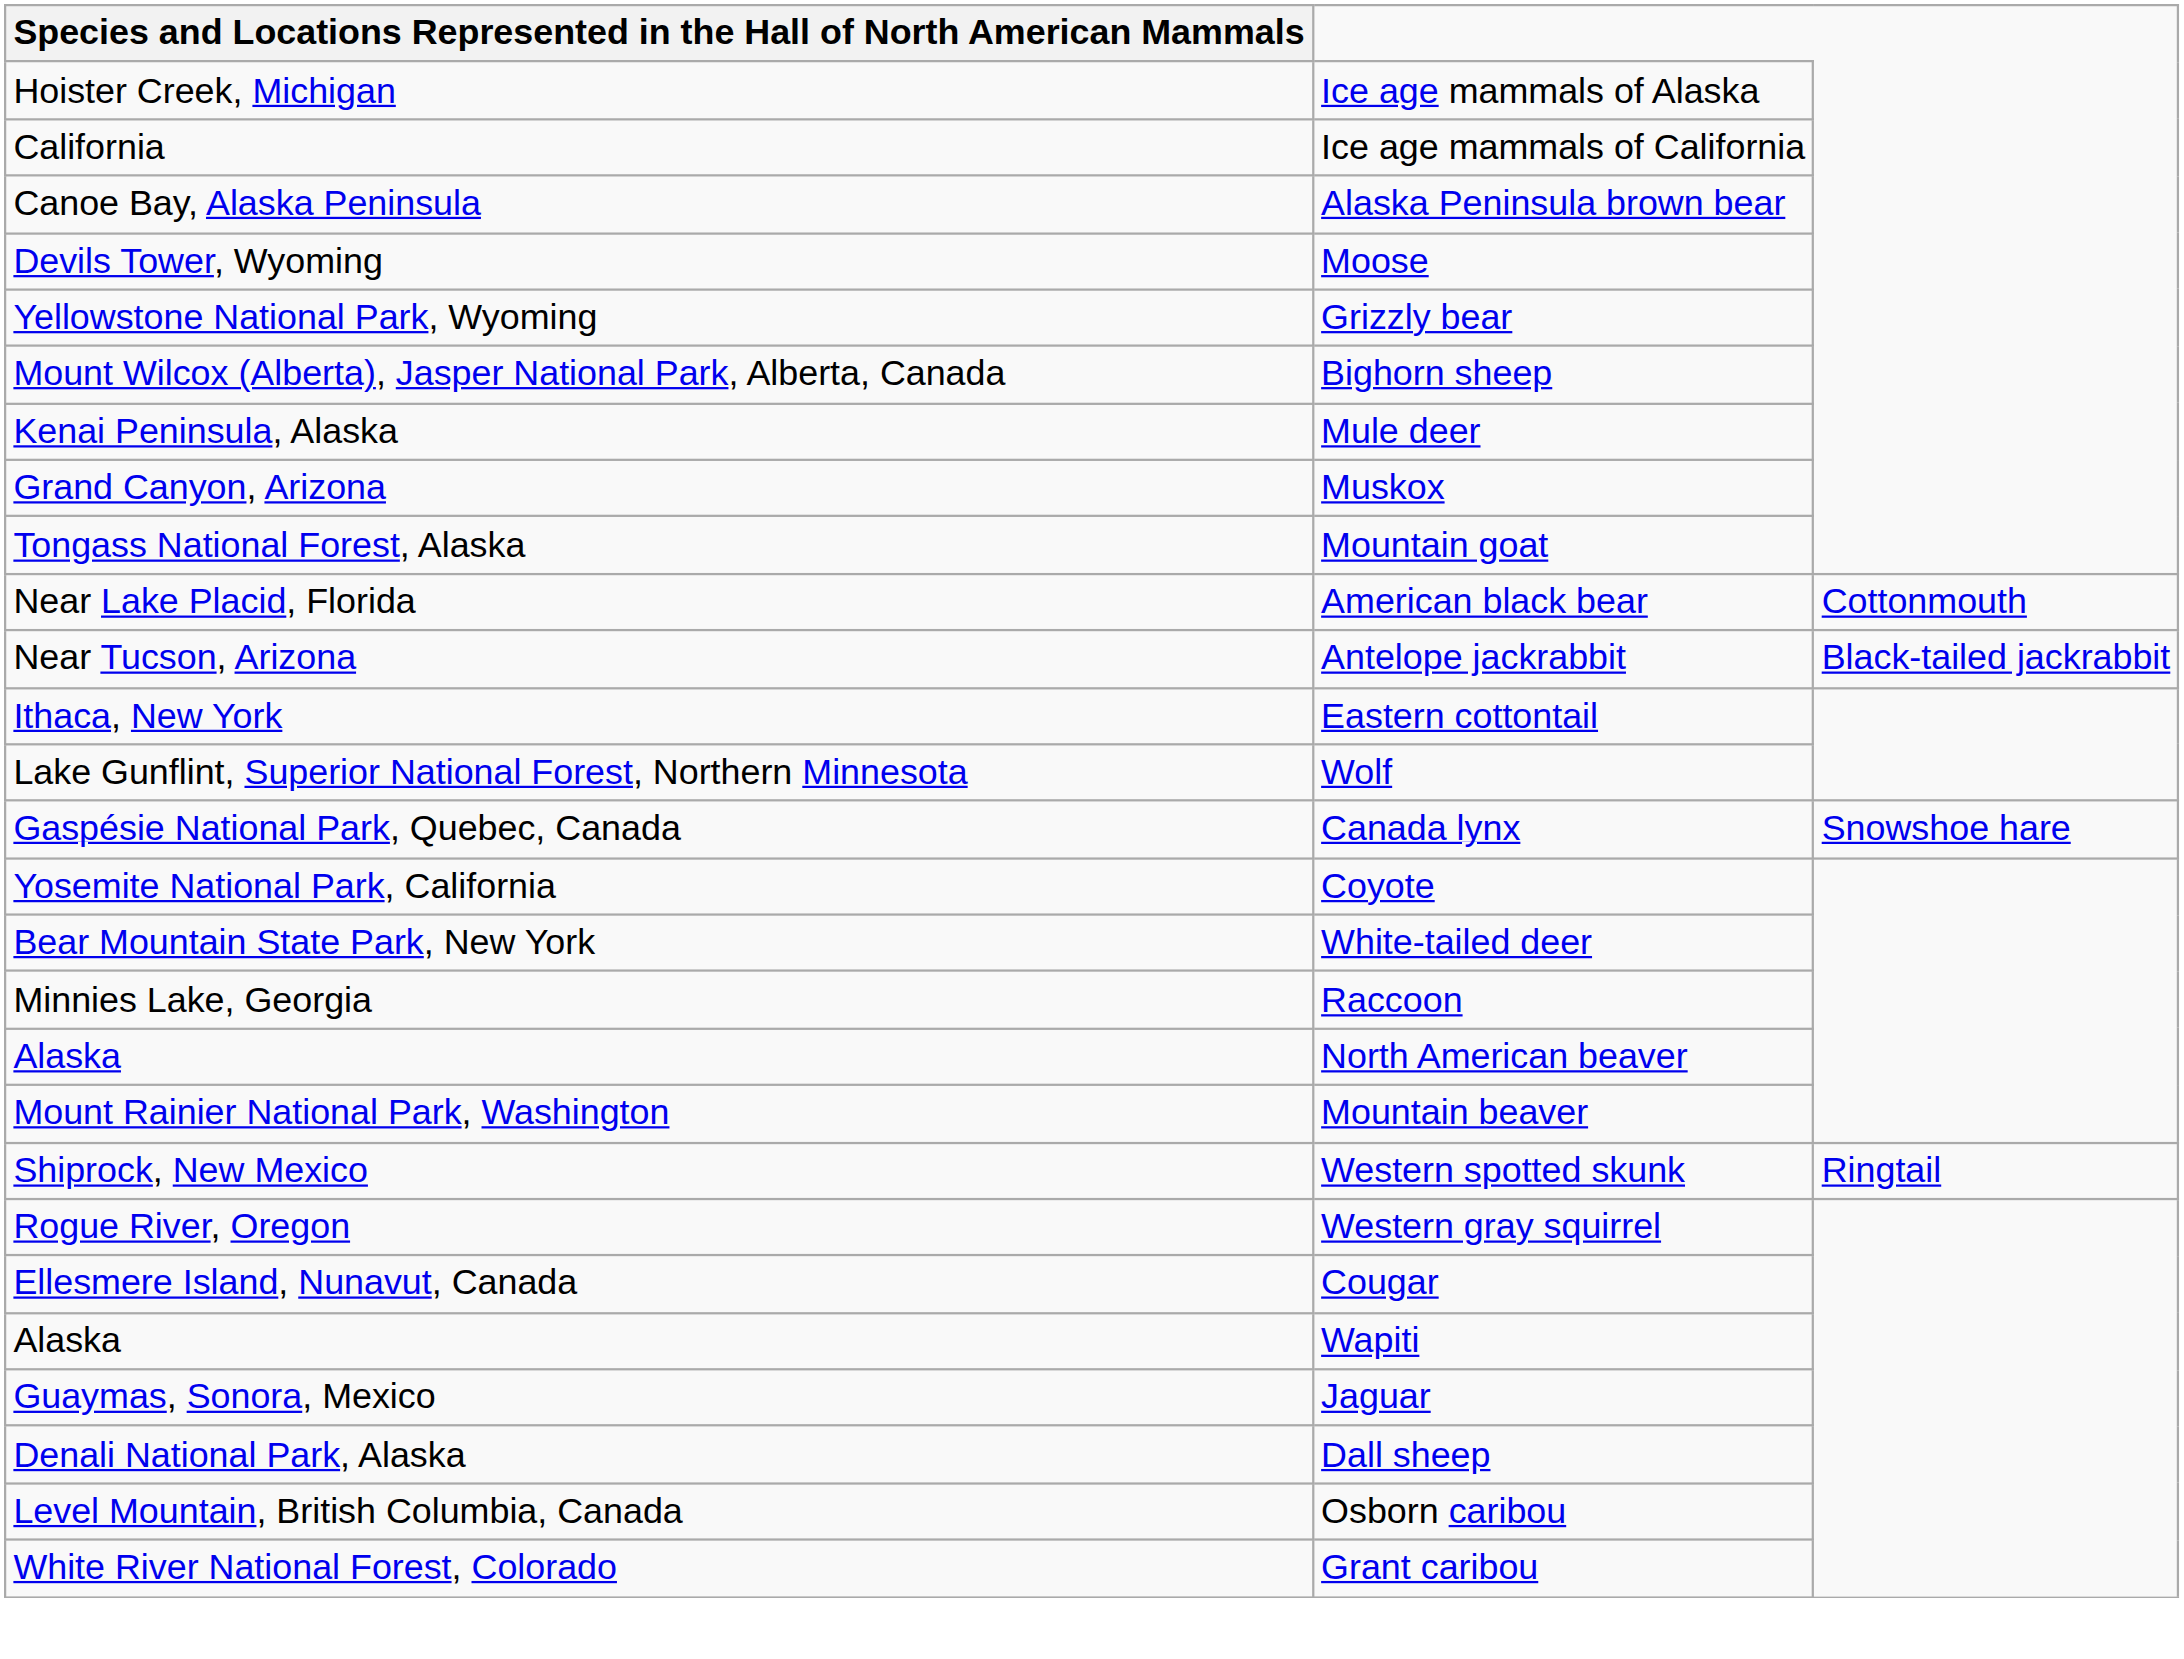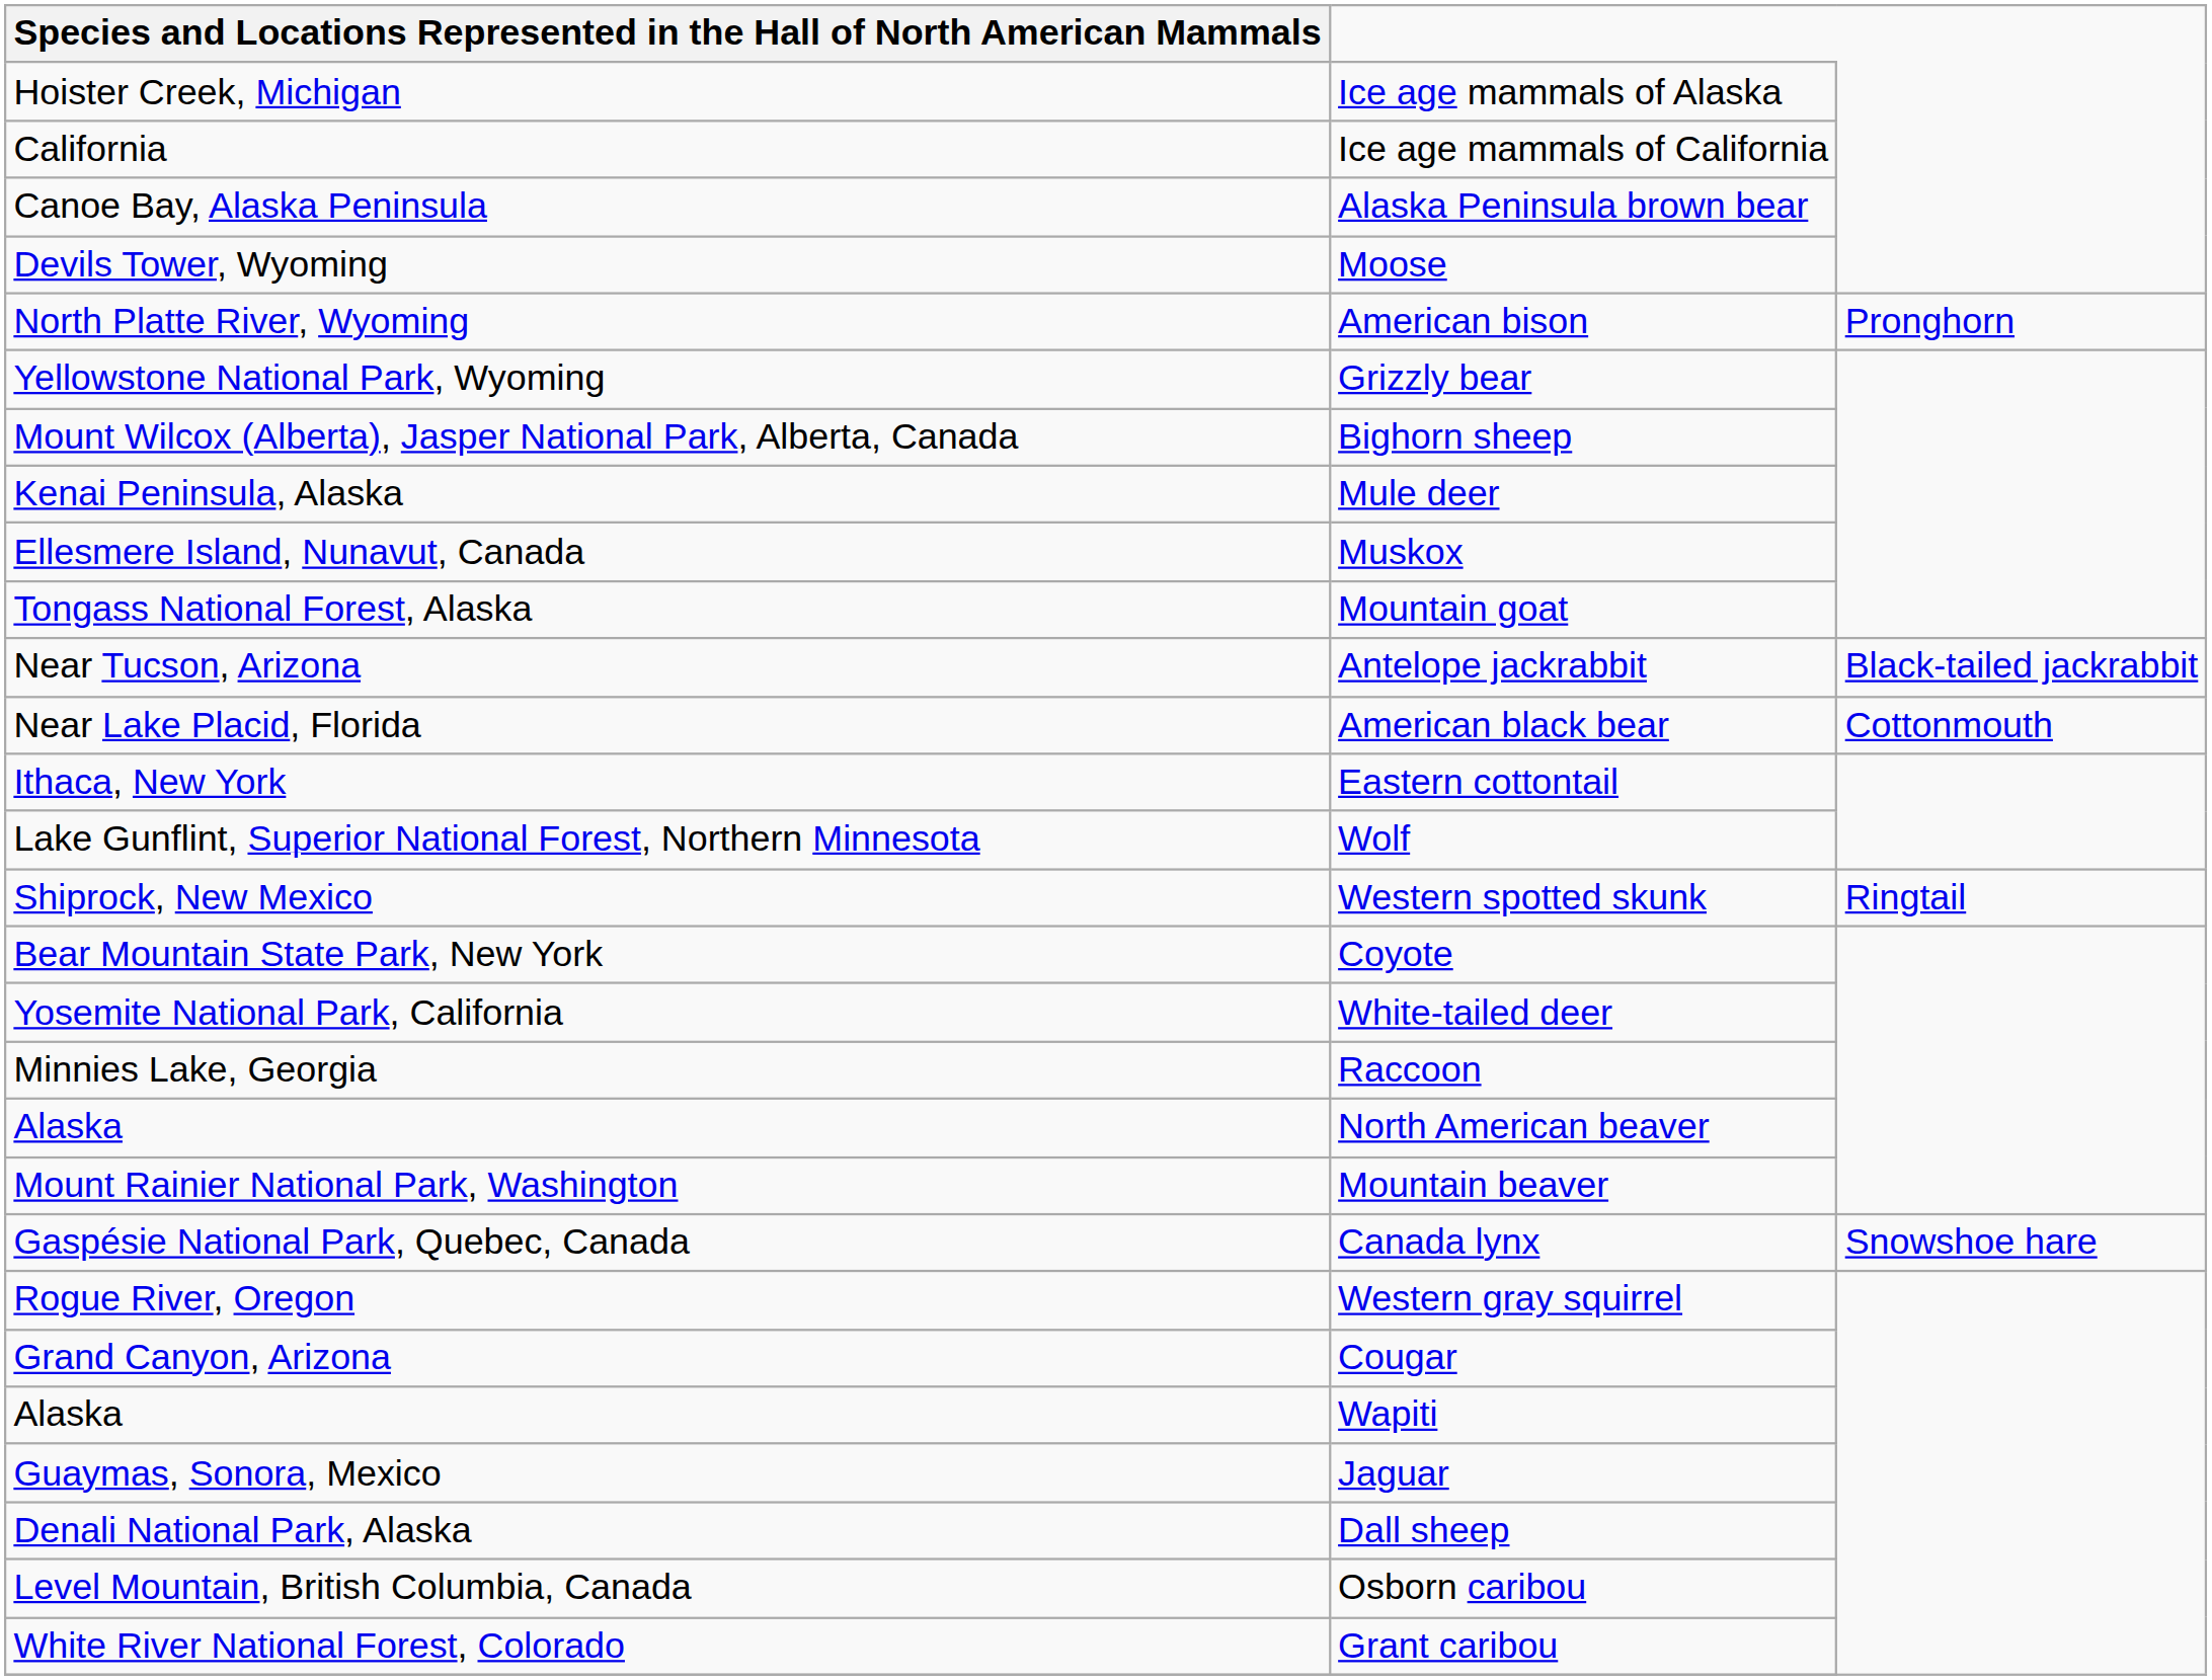+ row: North Platte River, Wyoming | American bison | Pronghorn
Muskox | column 1: Grand Canyon, Arizona -> Ellesmere Island, Nunavut, Canada
rows swapped: Antelope jackrabbit <-> American black bear
rows swapped: Western spotted skunk <-> Canada lynx
Coyote | column 1: Yosemite National Park, California -> Bear Mountain State Park, New York
White-tailed deer | column 1: Bear Mountain State Park, New York -> Yosemite National Park, California
Cougar | column 1: Ellesmere Island, Nunavut, Canada -> Grand Canyon, Arizona
